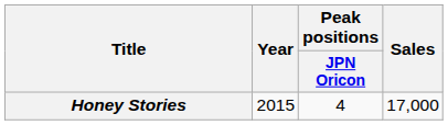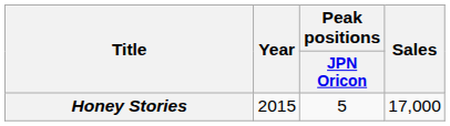Honey Stories | Peak positions / JPN Oricon: 4 -> 5
